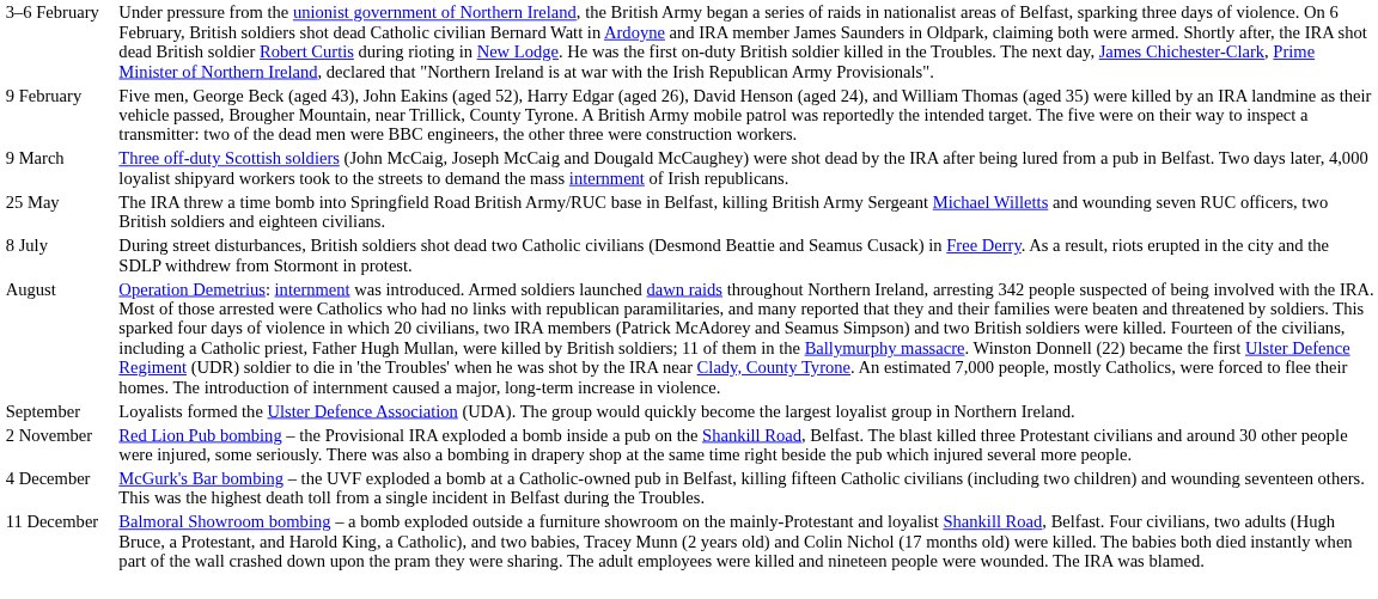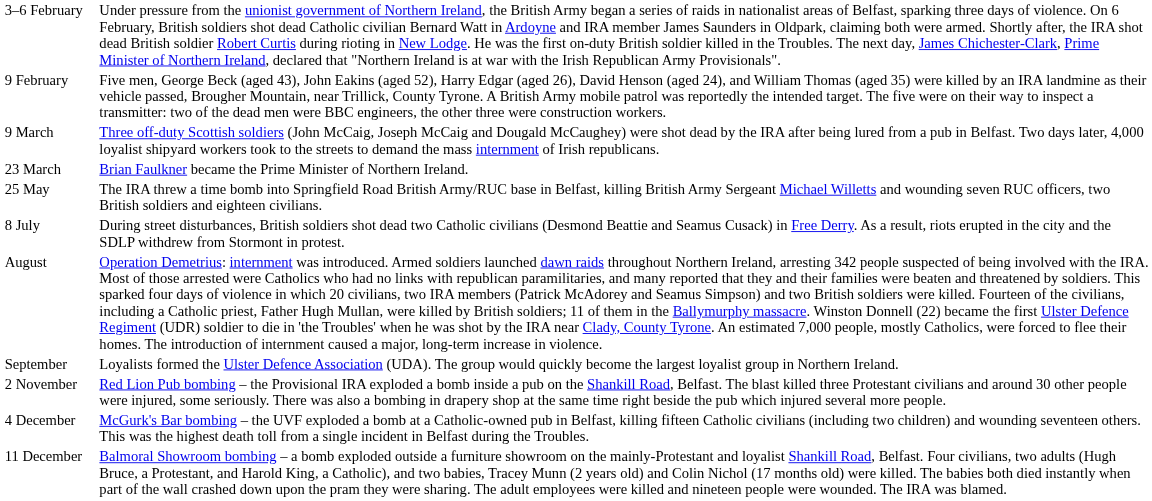+ row: 23 March | Brian Faulkner became the Prime Minister of Northern Ireland.
